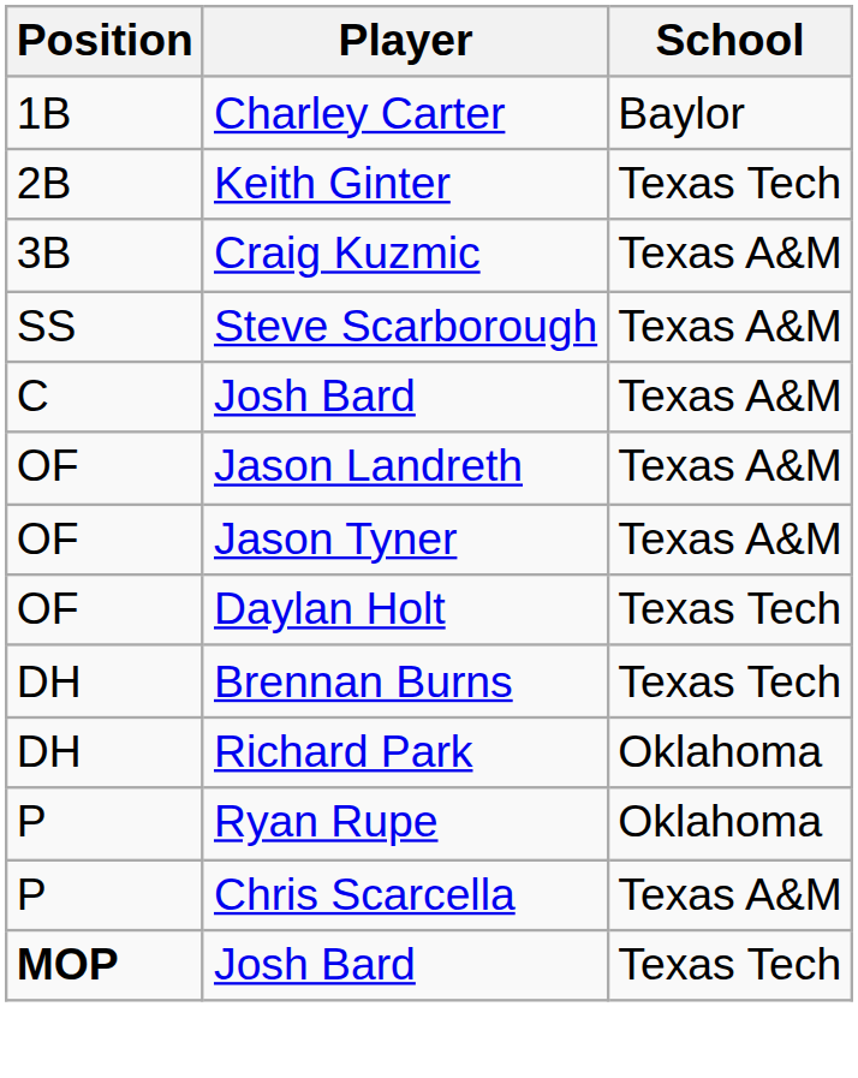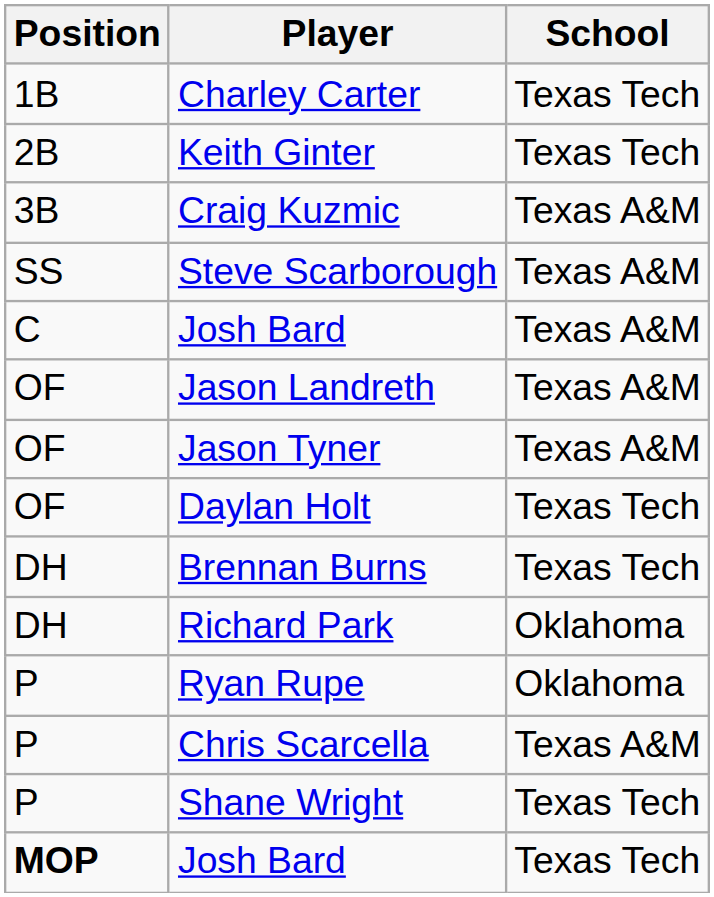Charley Carter | School: Baylor -> Texas Tech
+ row: P | Shane Wright | Texas Tech
